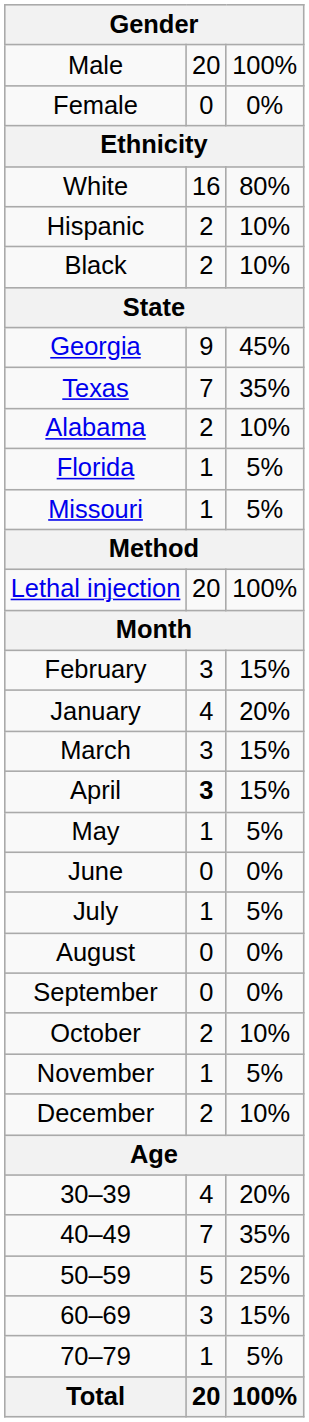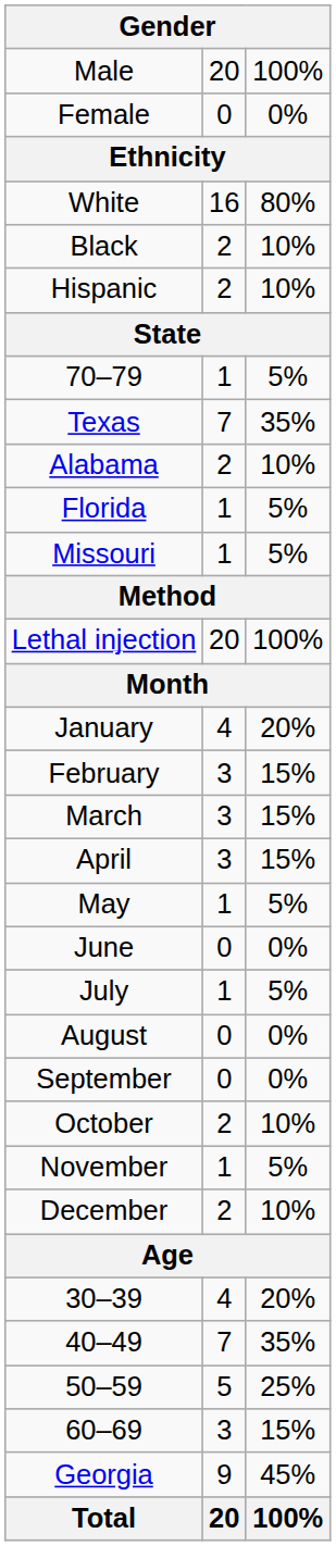rows swapped: Black <-> Hispanic
rows swapped: Georgia <-> 70–79
rows swapped: January <-> February
April | column 2: bold -> normal
